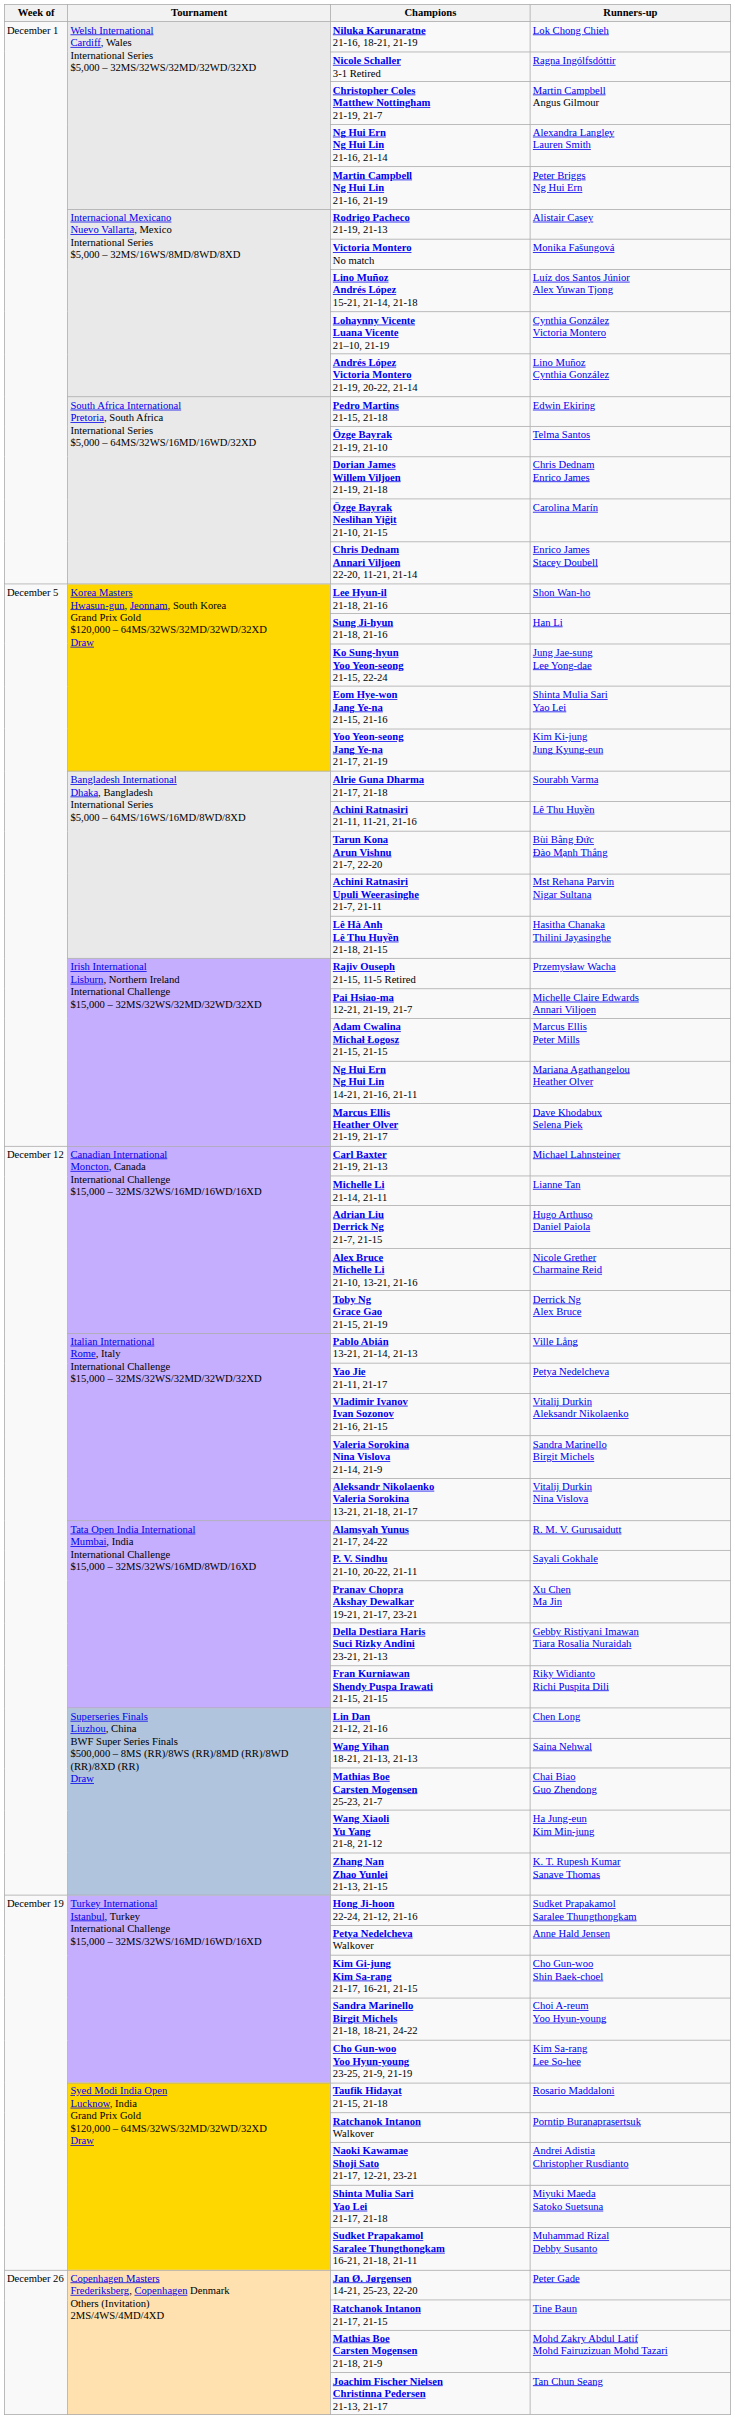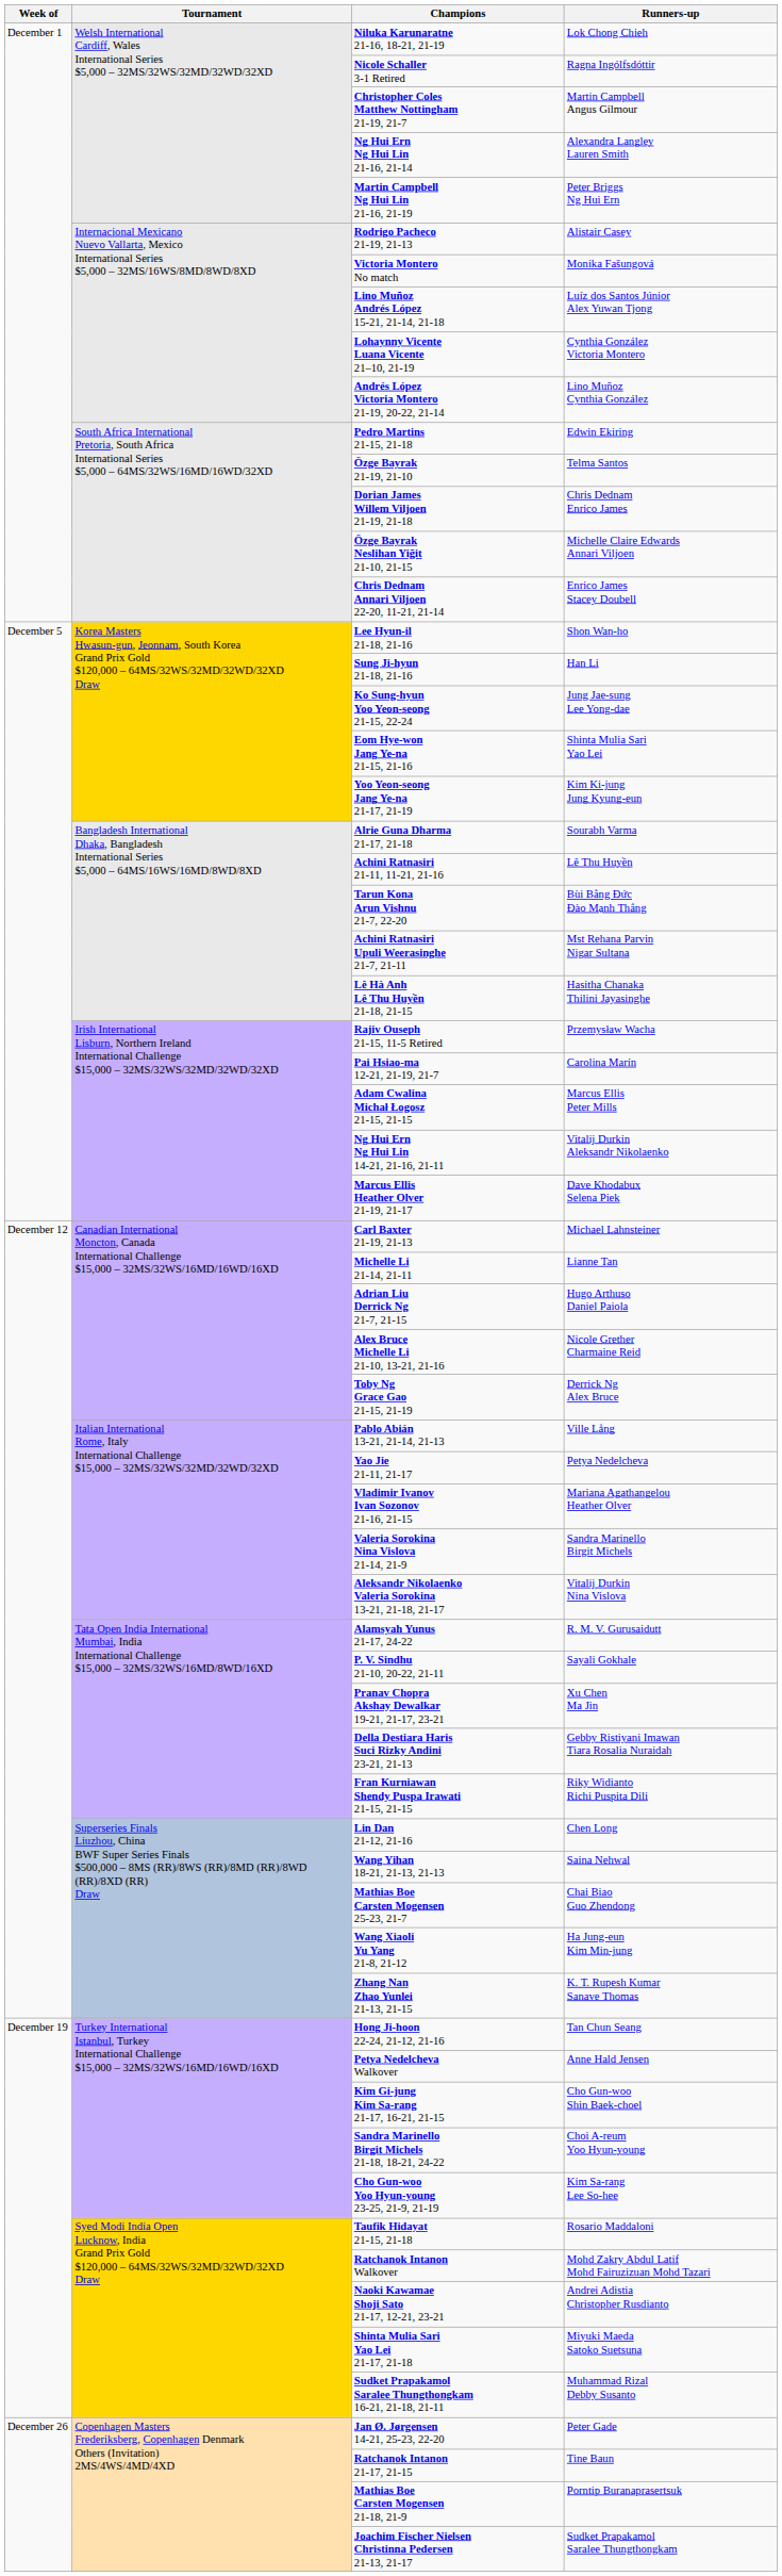Özge Bayrak Neslihan Yiğit 21-10, 21-15 | Runners-up: Carolina Marín -> Michelle Claire Edwards Annari Viljoen
Pai Hsiao-ma 12-21, 21-19, 21-7 | Runners-up: Michelle Claire Edwards Annari Viljoen -> Carolina Marín
Ng Hui Ern Ng Hui Lin 14-21, 21-16, 21-11 | Runners-up: Mariana Agathangelou Heather Olver -> Vitalij Durkin Aleksandr Nikolaenko
Vladimir Ivanov Ivan Sozonov 21-16, 21-15 | Runners-up: Vitalij Durkin Aleksandr Nikolaenko -> Mariana Agathangelou Heather Olver
Hong Ji-hoon 22-24, 21-12, 21-16 | Runners-up: Sudket Prapakamol Saralee Thungthongkam -> Tan Chun Seang
Ratchanok Intanon Walkover | Runners-up: Porntip Buranaprasertsuk -> Mohd Zakry Abdul Latif Mohd Fairuzizuan Mohd Tazari
Mathias Boe Carsten Mogensen 21-18, 21-9 | Runners-up: Mohd Zakry Abdul Latif Mohd Fairuzizuan Mohd Tazari -> Porntip Buranaprasertsuk
Joachim Fischer Nielsen Christinna Pedersen 21-13, 21-17 | Runners-up: Tan Chun Seang -> Sudket Prapakamol Saralee Thungthongkam
